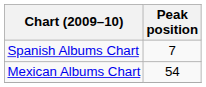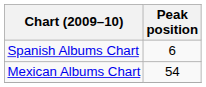Spanish Albums Chart | Peak position: 7 -> 6
